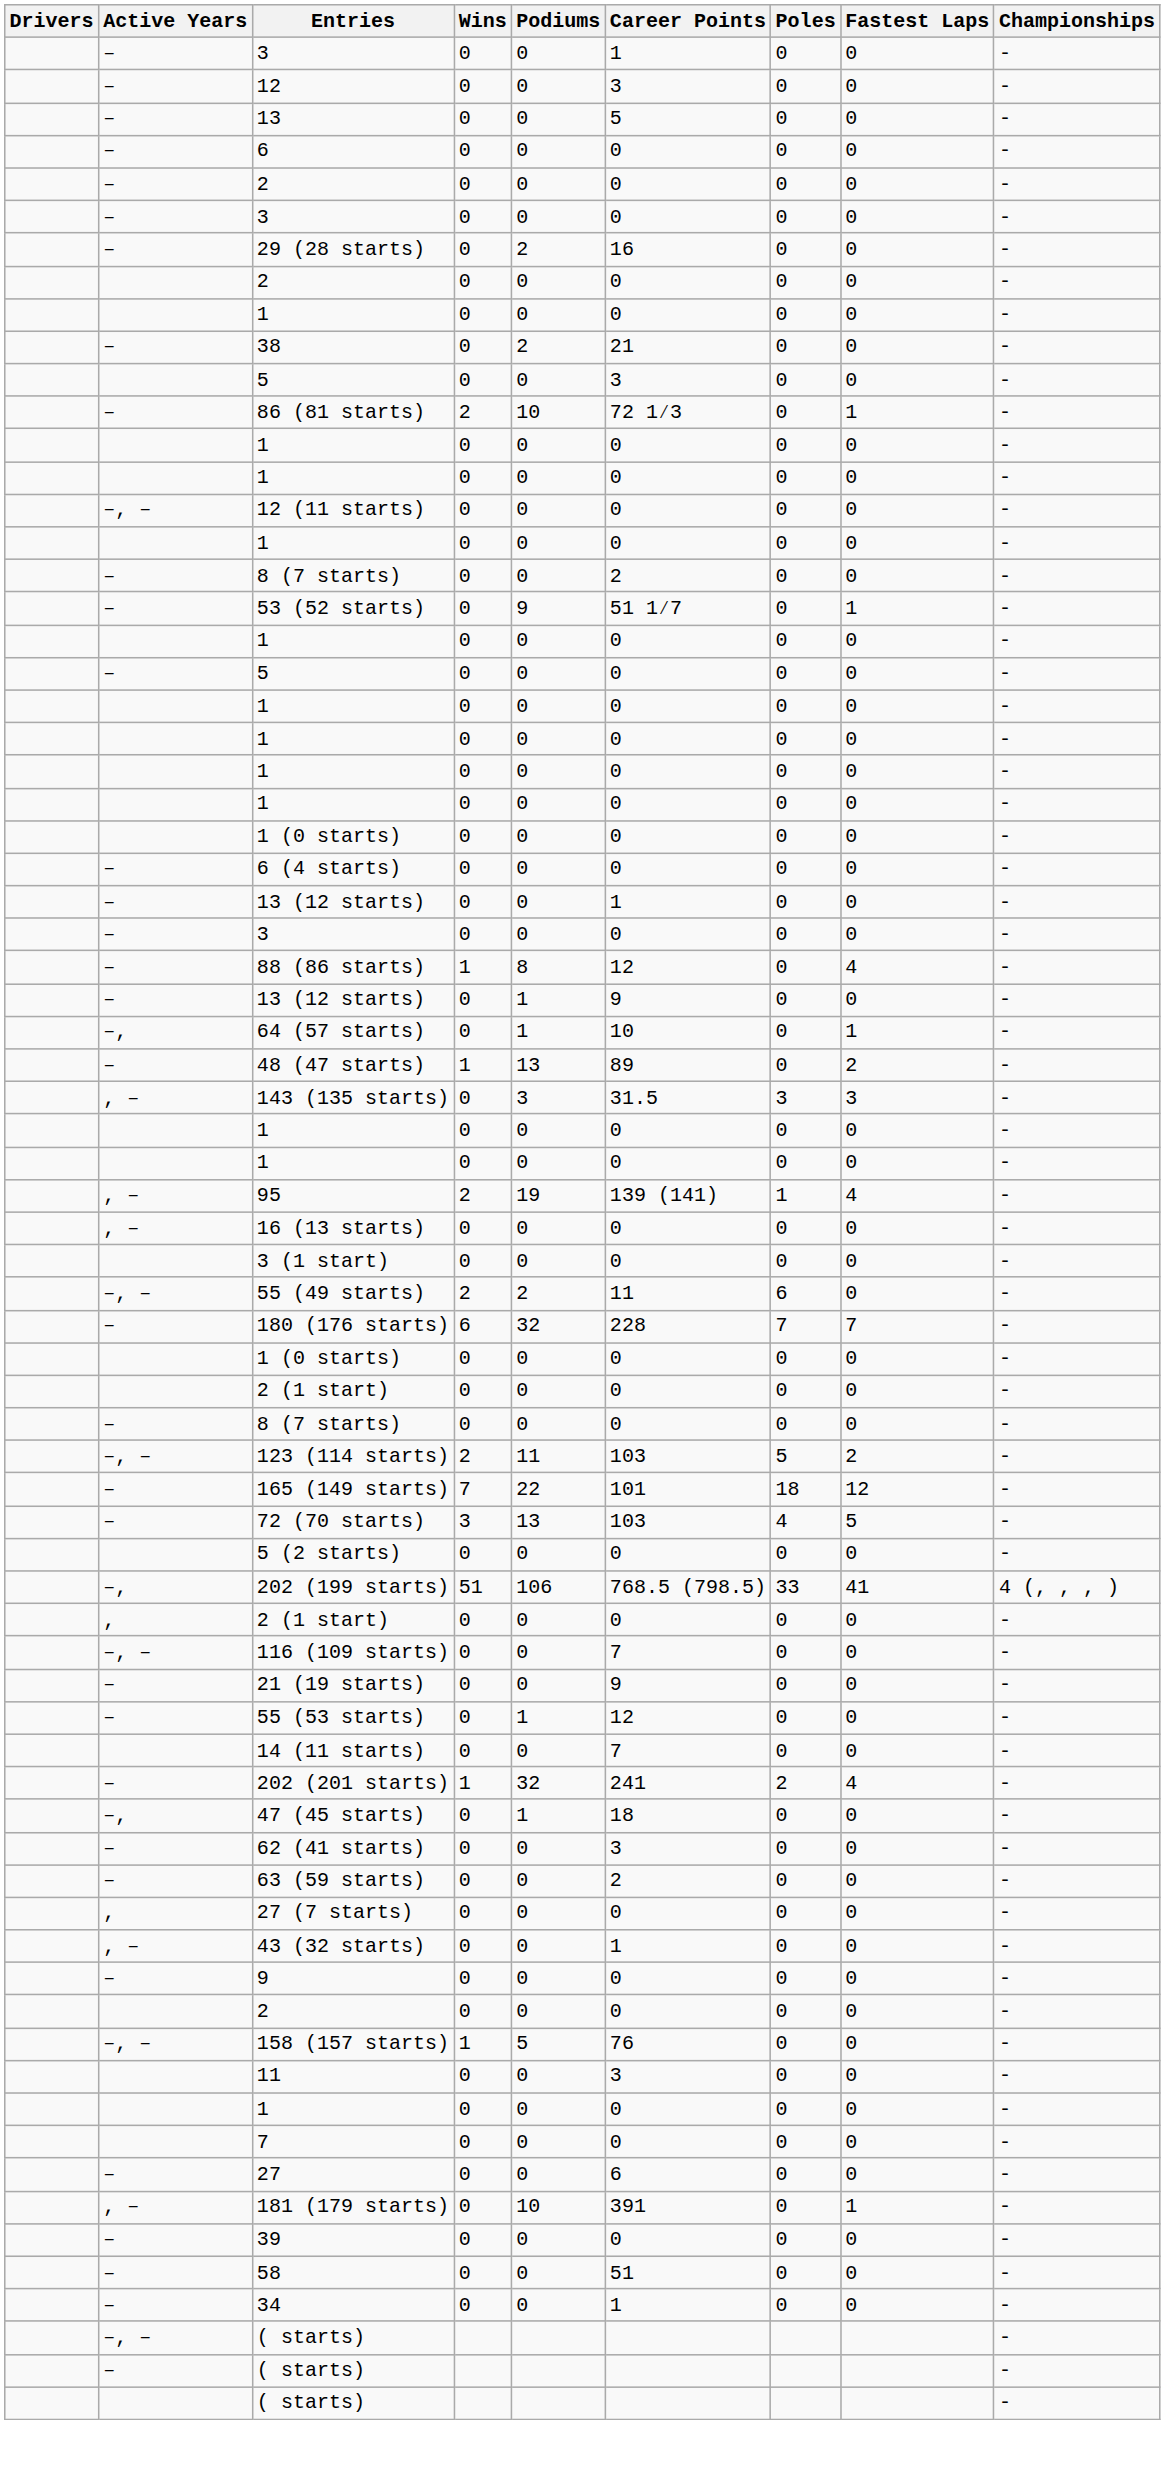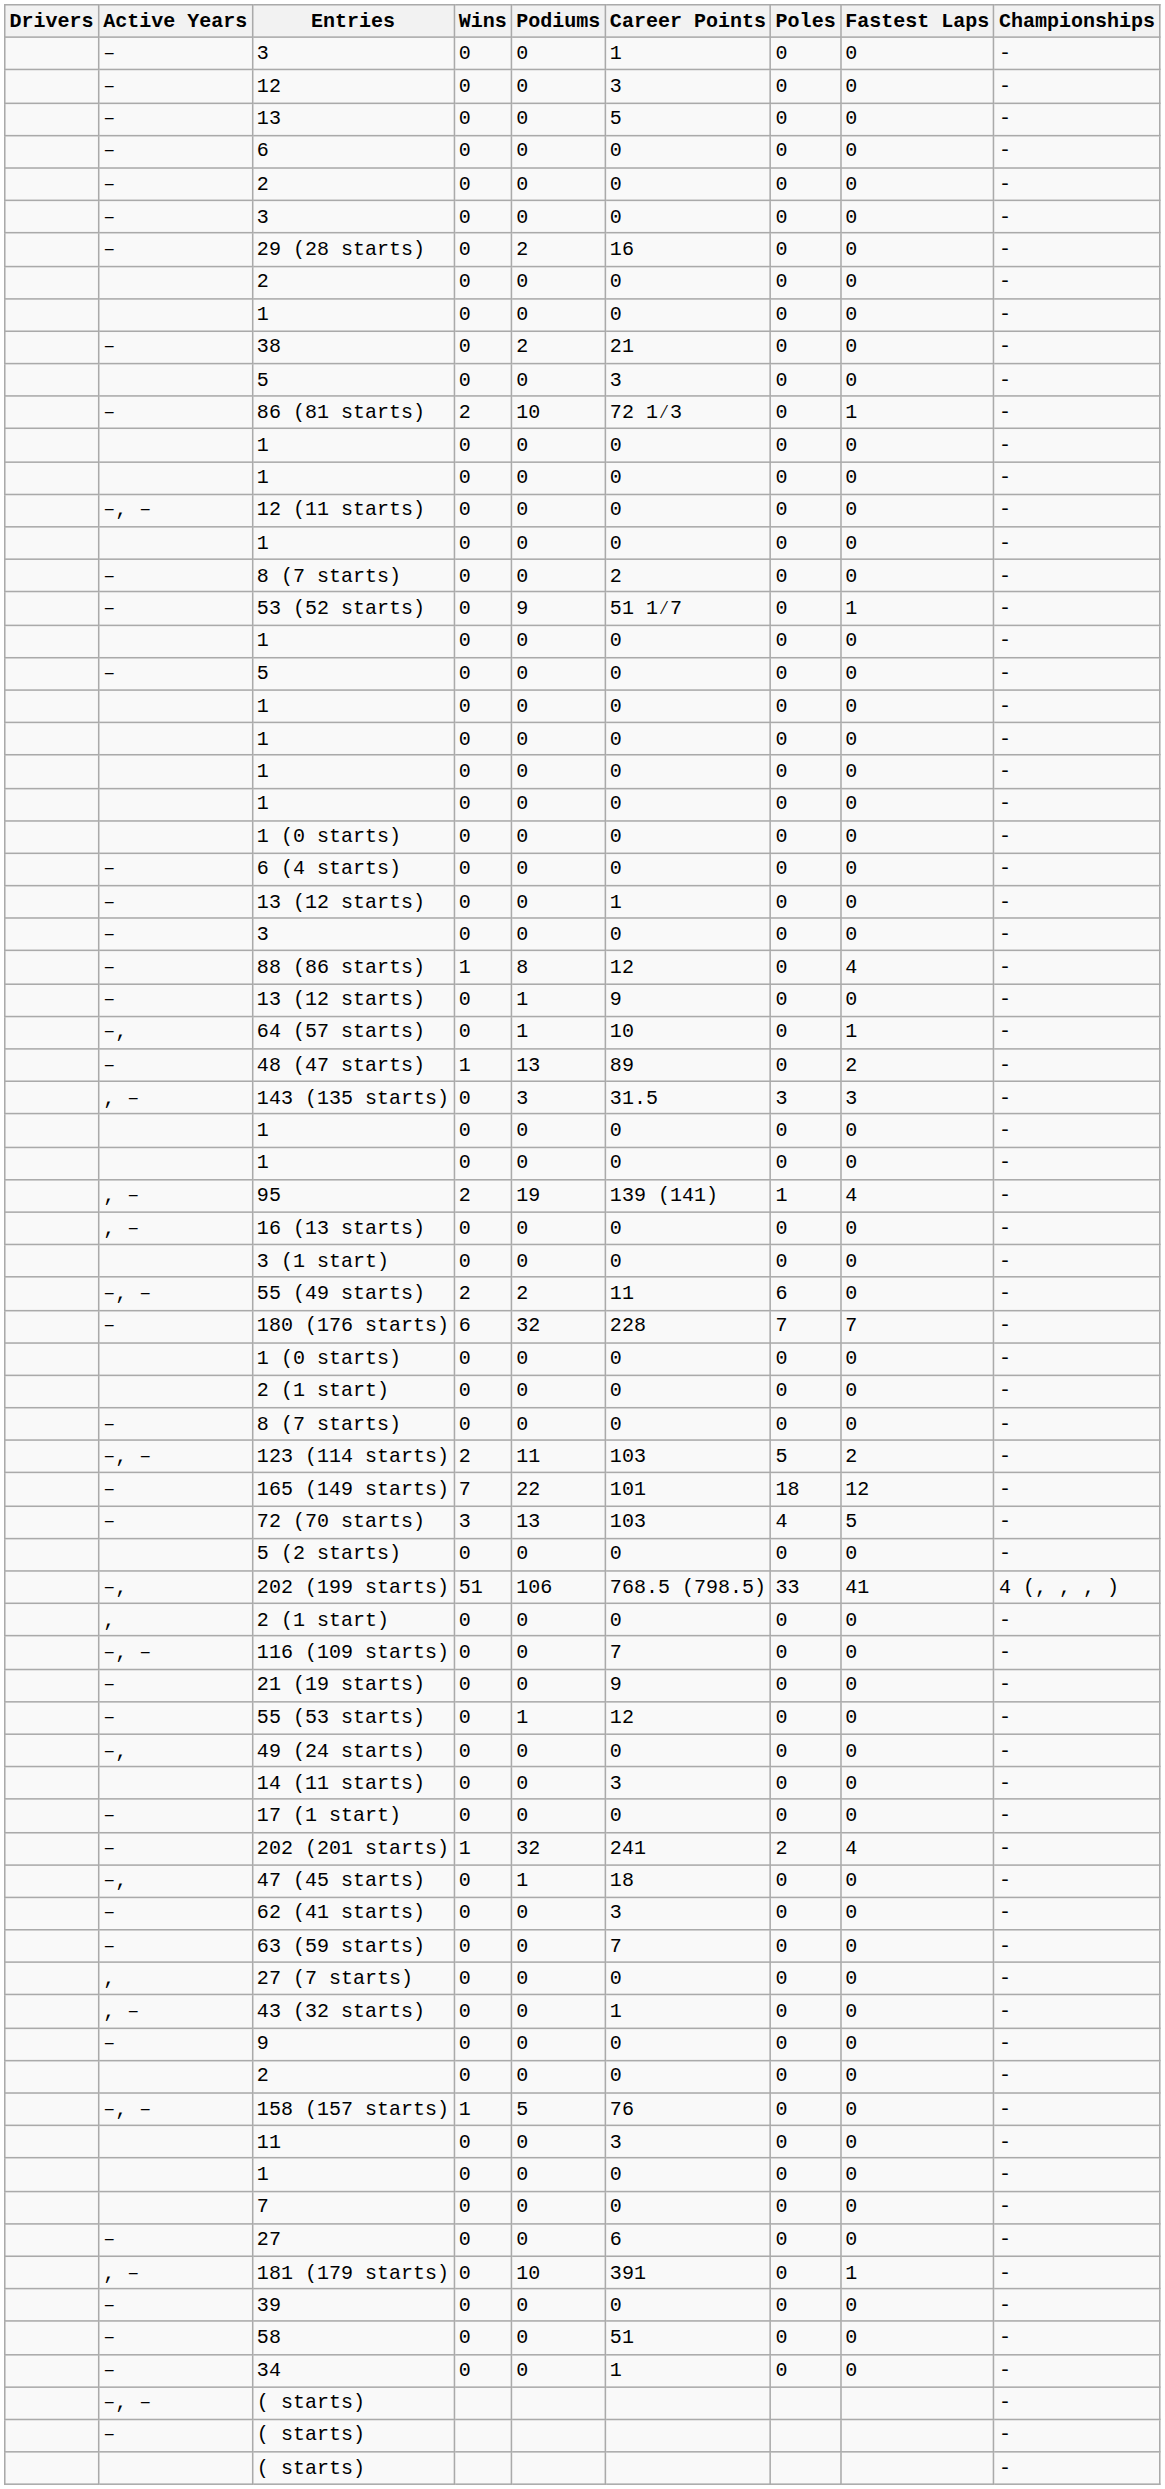+ row: –, | 49 (24 starts) | 0 | 0 | 0 | 0 | 0 | -
14 (11 starts) | Career Points: 7 -> 3
+ row: – | 17 (1 start) | 0 | 0 | 0 | 0 | 0 | -
63 (59 starts) | Career Points: 2 -> 7
